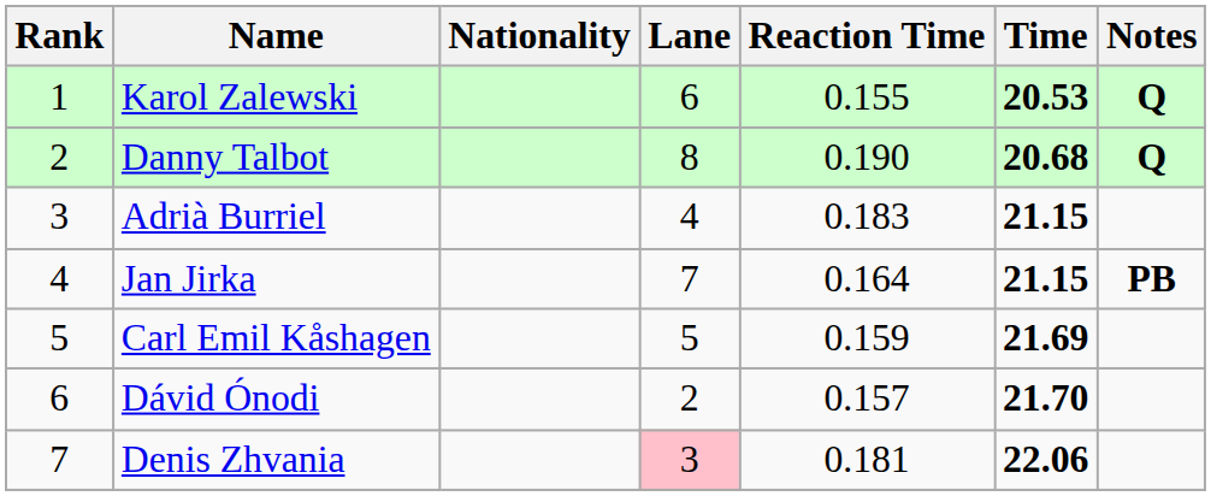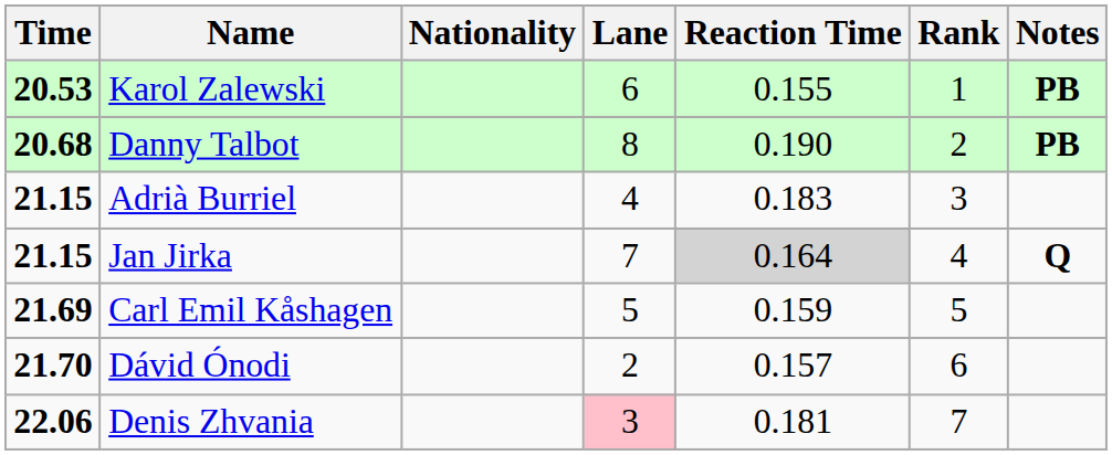columns swapped: Rank <-> Time
Karol Zalewski | Notes: Q -> PB
Danny Talbot | Notes: Q -> PB
Jan Jirka | Reaction Time: no background -> lightgrey background
Jan Jirka | Notes: PB -> Q
